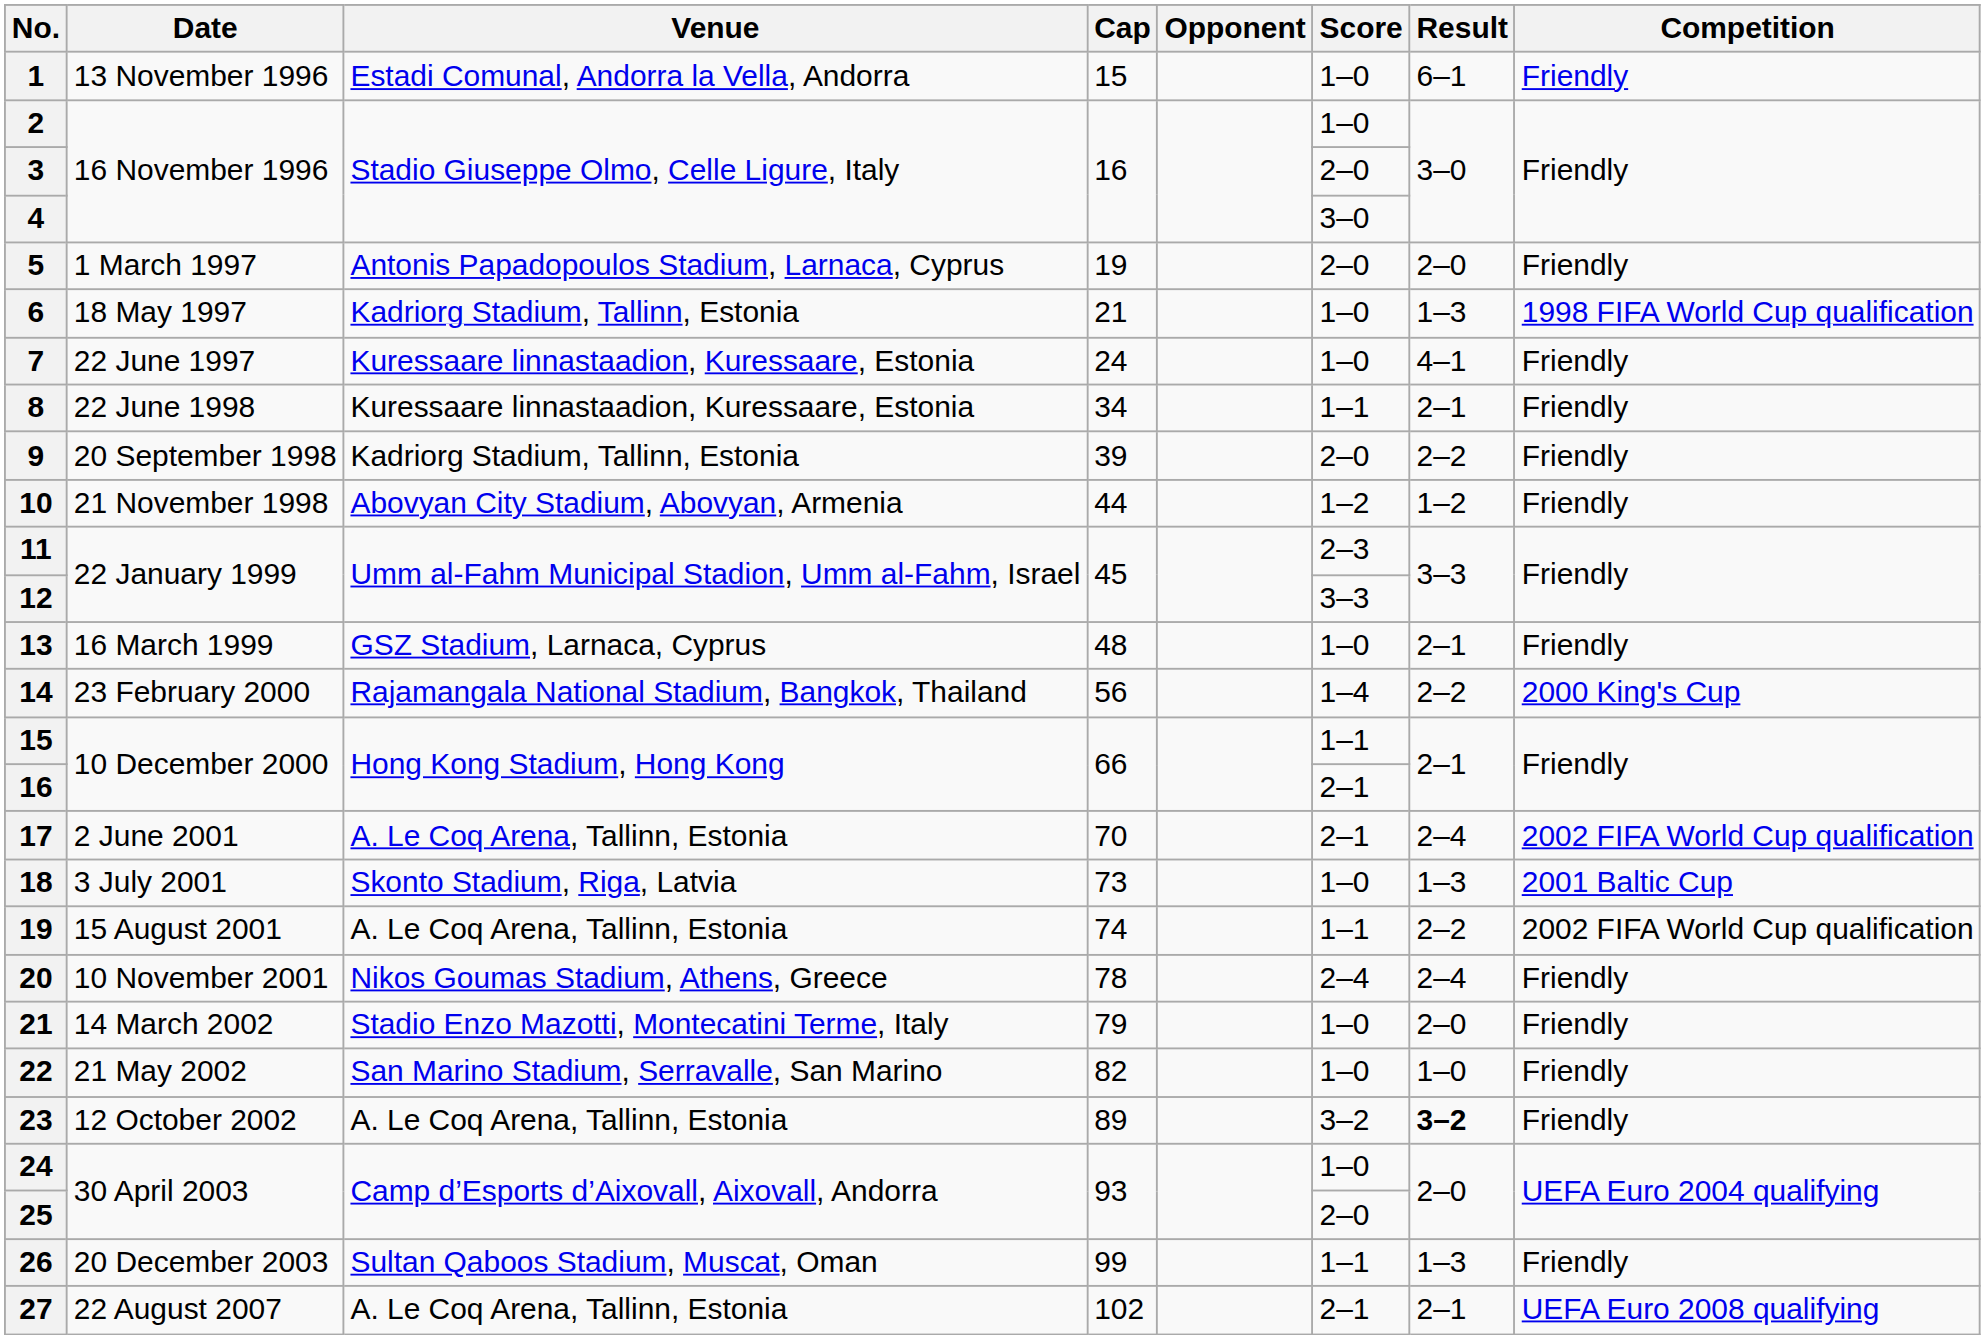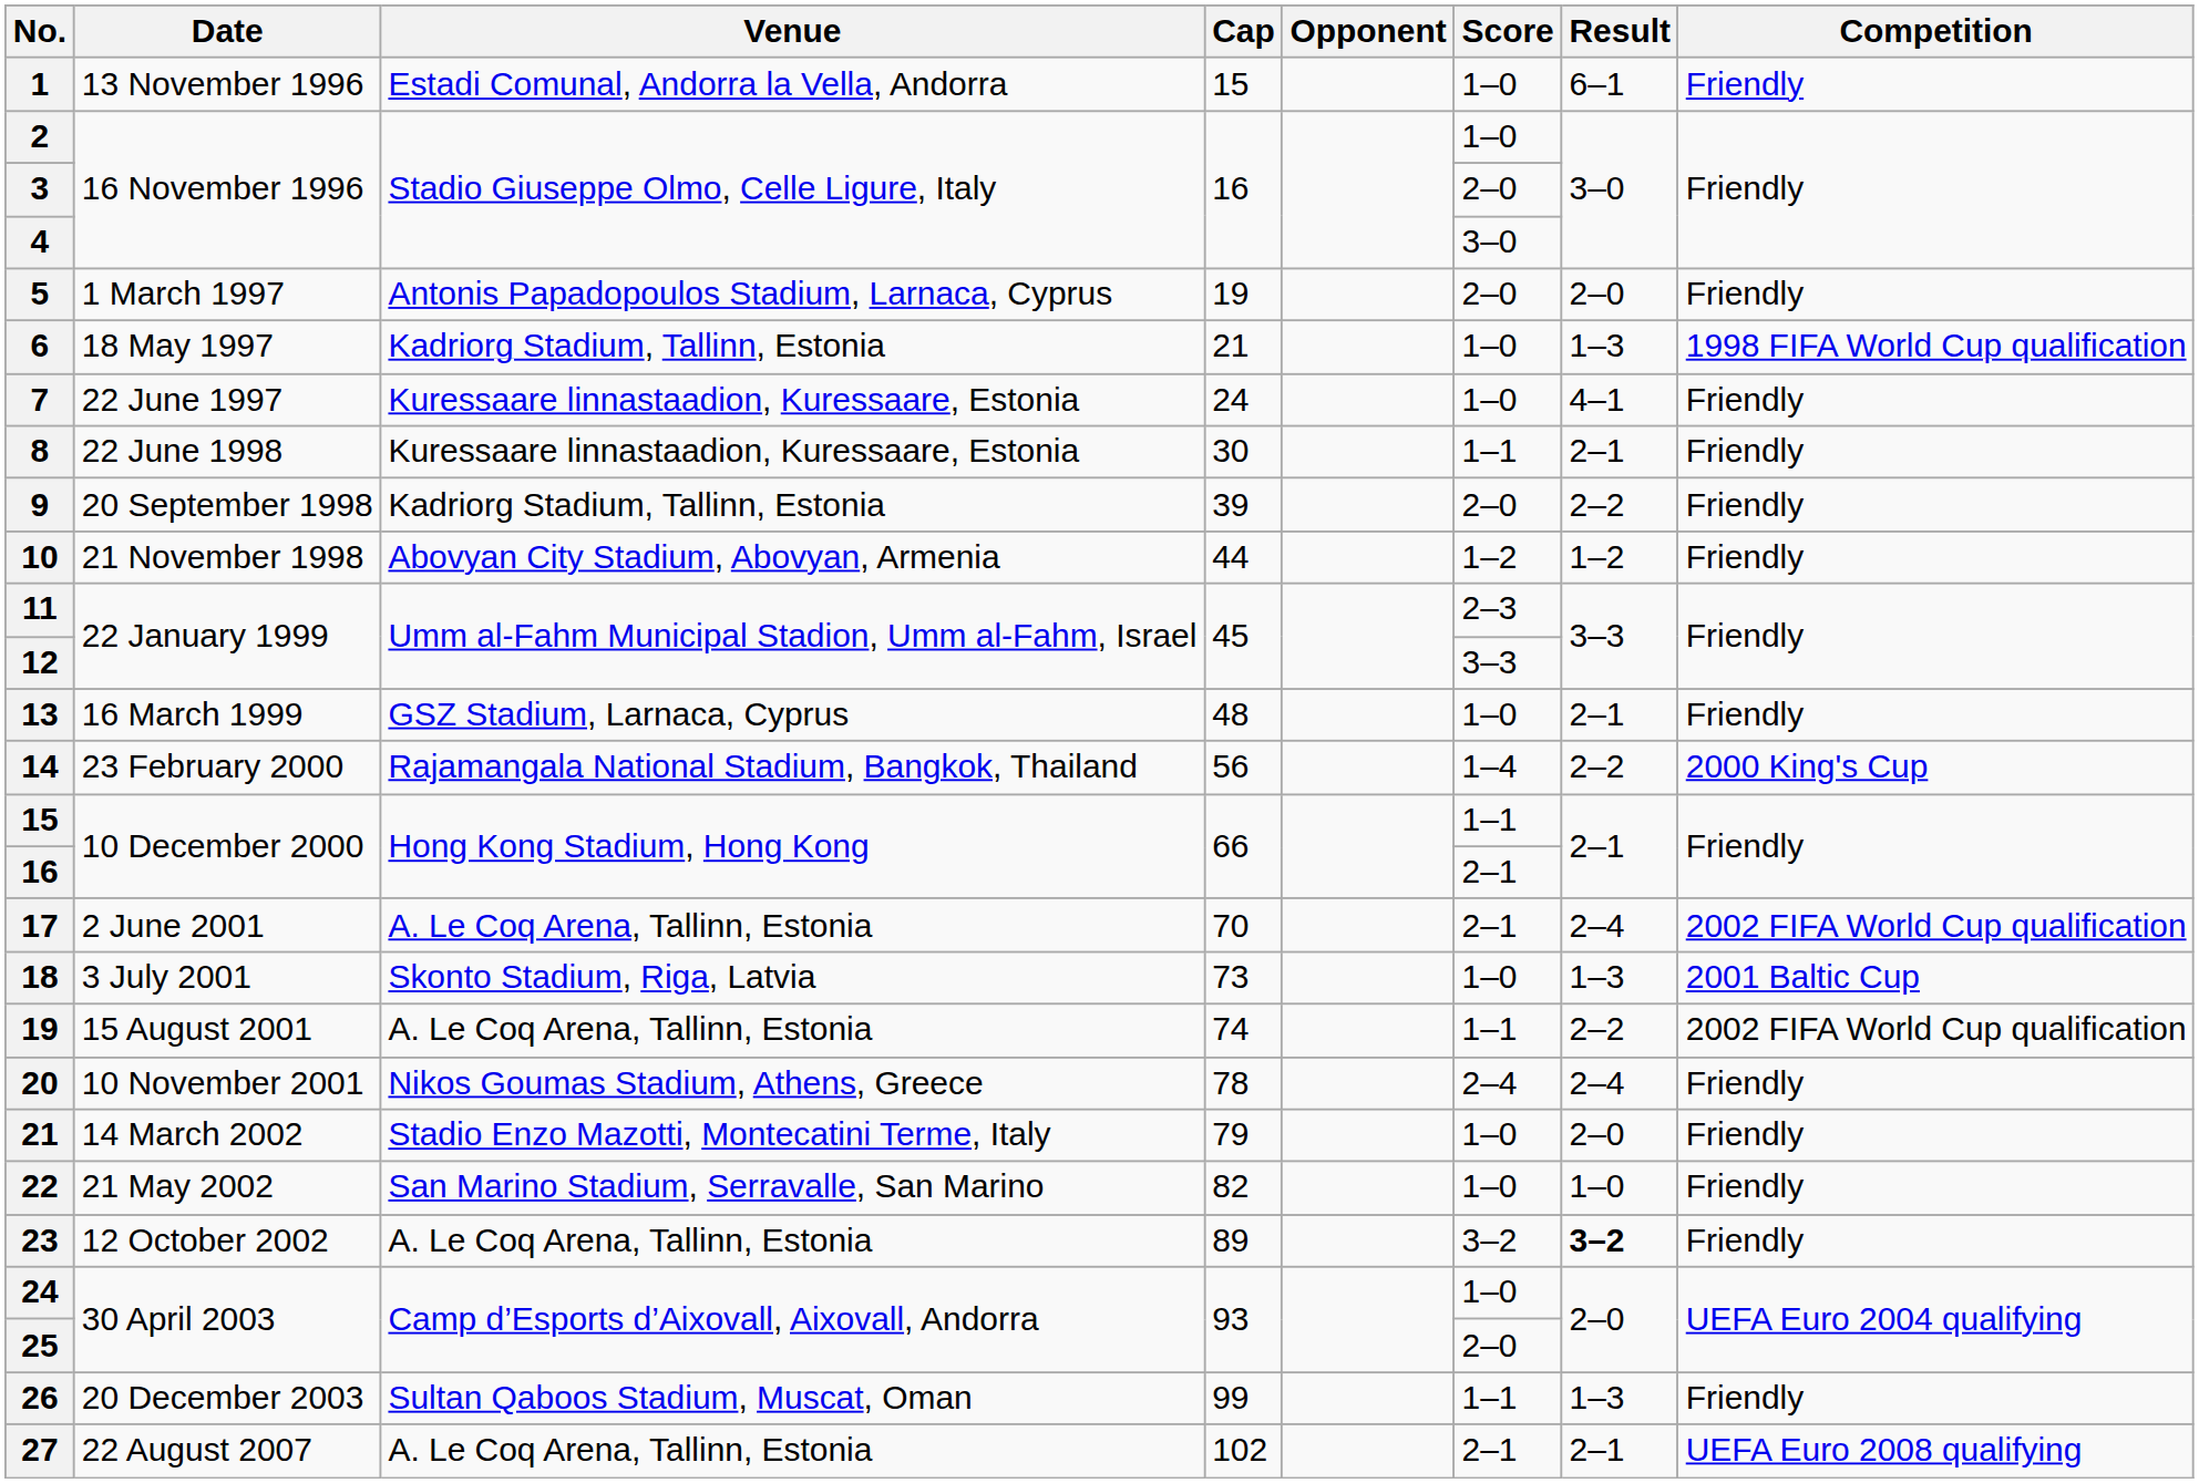8 | Cap: 34 -> 30
